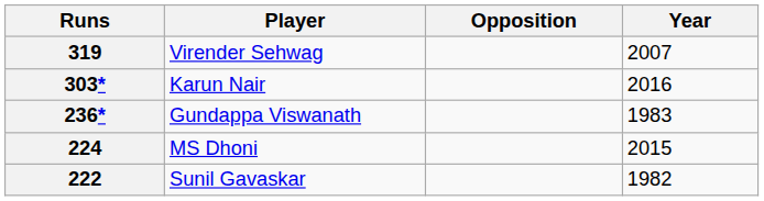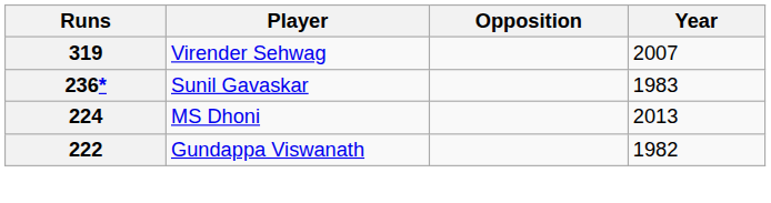- row: 303* | Karun Nair | 2016
236* | Player: Gundappa Viswanath -> Sunil Gavaskar
224 | Year: 2015 -> 2013
222 | Player: Sunil Gavaskar -> Gundappa Viswanath
